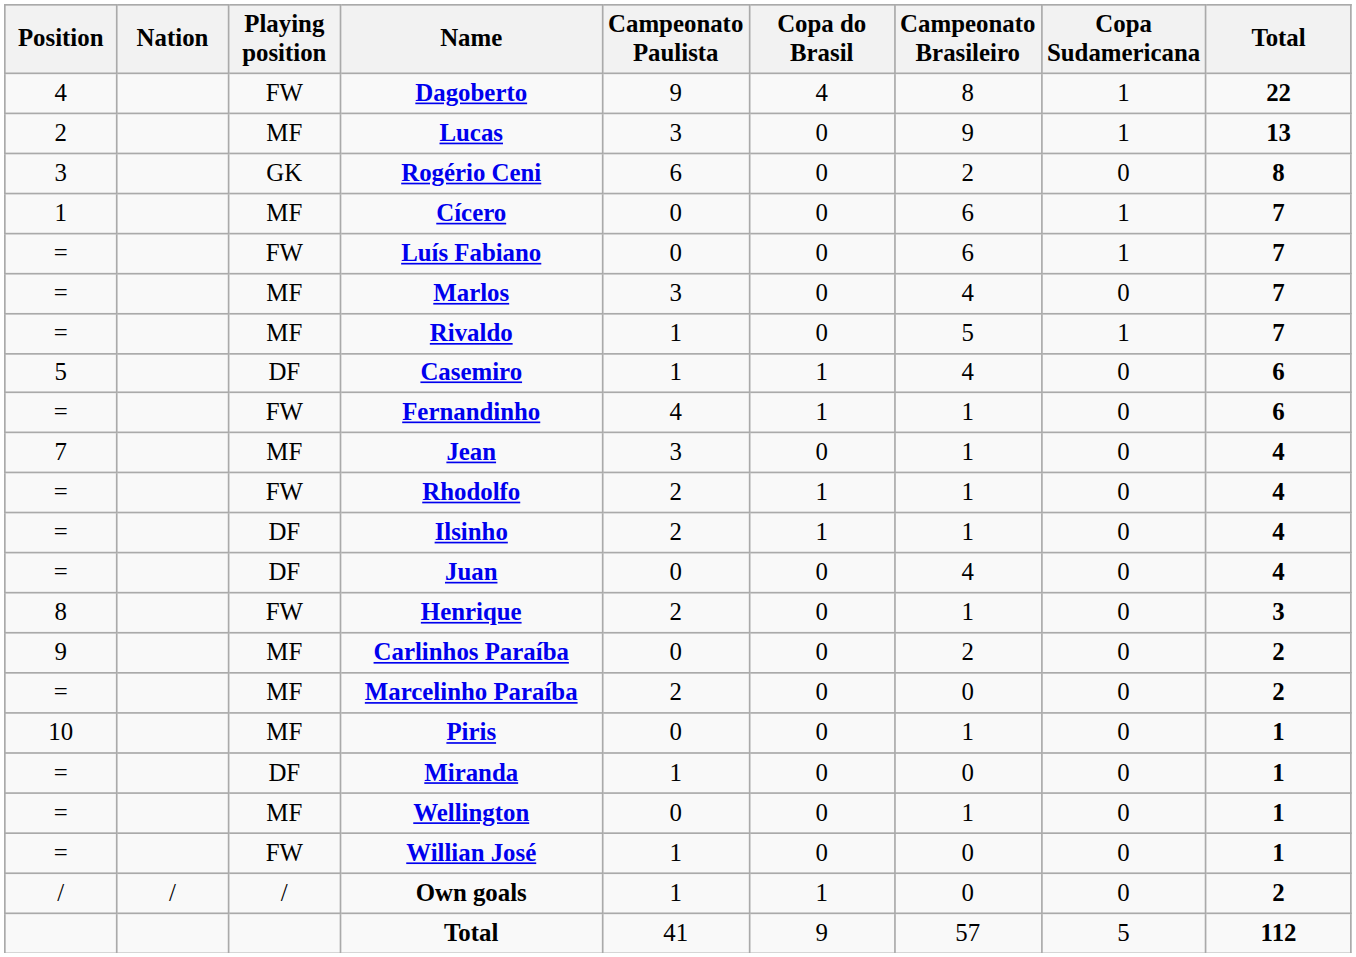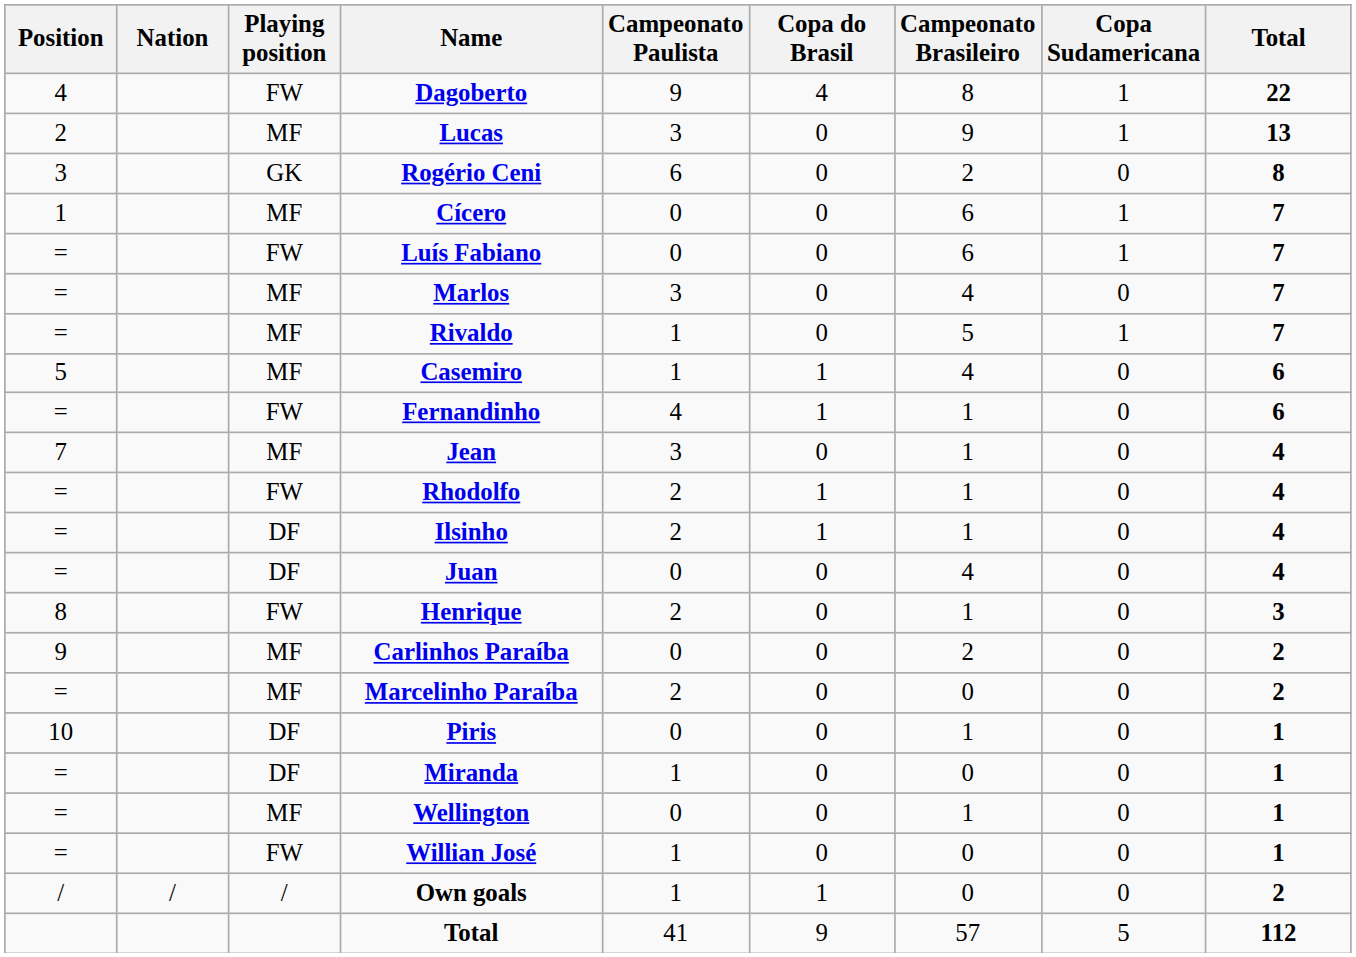Casemiro | Playing position: DF -> MF
Piris | Playing position: MF -> DF
